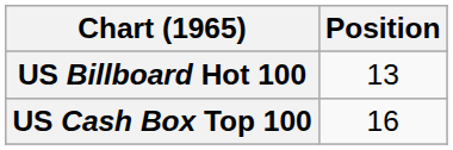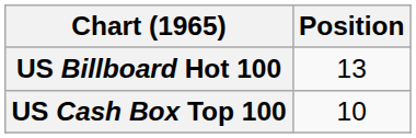US Cash Box Top 100 | Position: 16 -> 10
